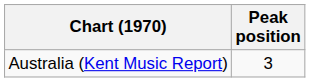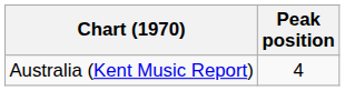Australia (Kent Music Report) | Peak position: 3 -> 4
